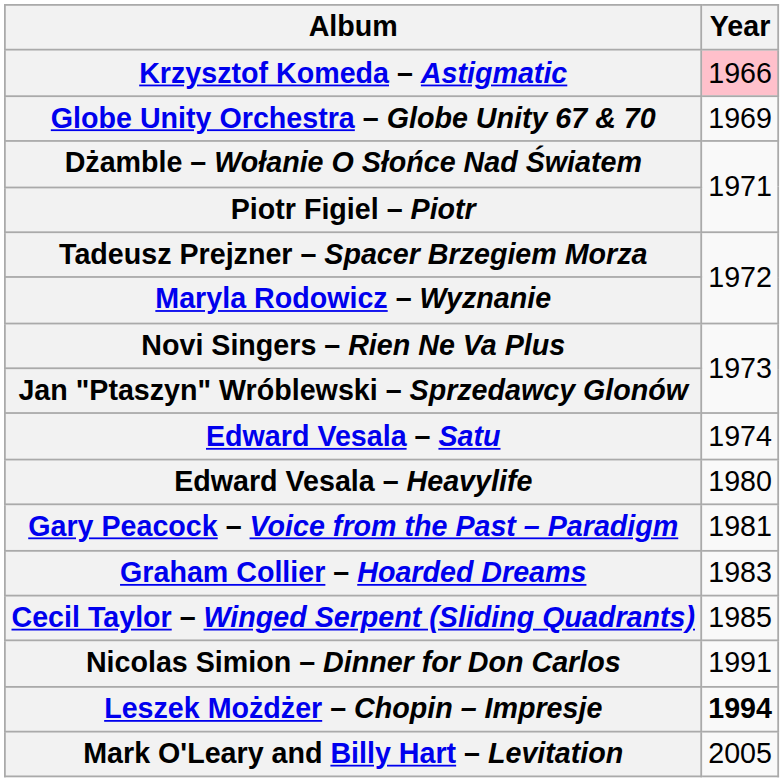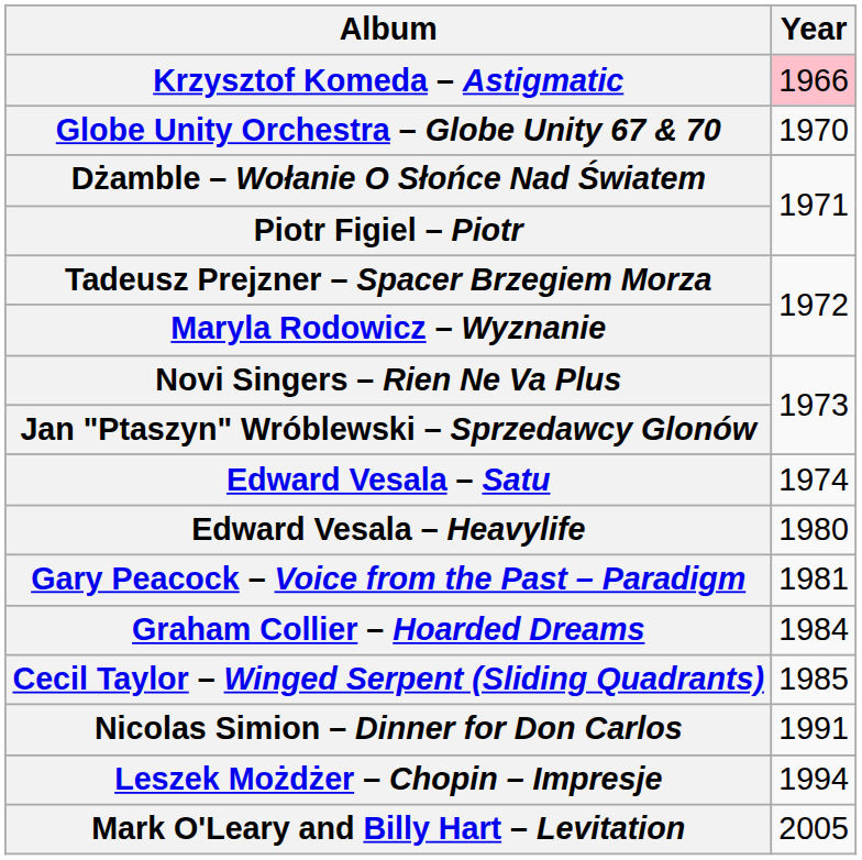Globe Unity Orchestra – Globe Unity 67 & 70 | Year: 1969 -> 1970
Graham Collier – Hoarded Dreams | Year: 1983 -> 1984
Leszek Możdżer – Chopin – Impresje | Year: bold -> normal
